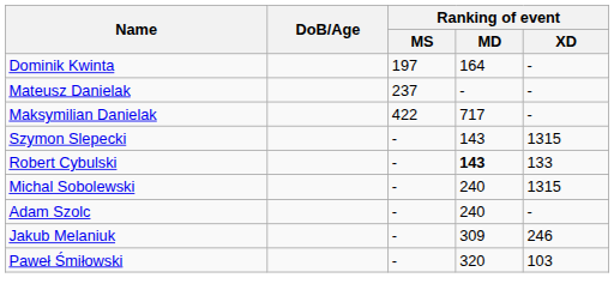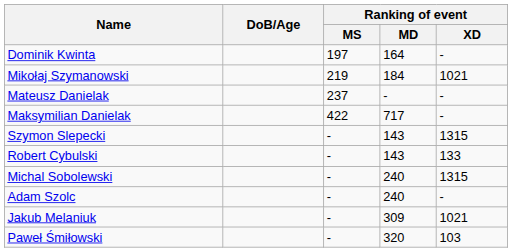+ row: Mikołaj Szymanowski | 219 | 184 | 1021
Robert Cybulski | Ranking of event / MD: bold -> normal
Jakub Melaniuk | Ranking of event / XD: 246 -> 1021
